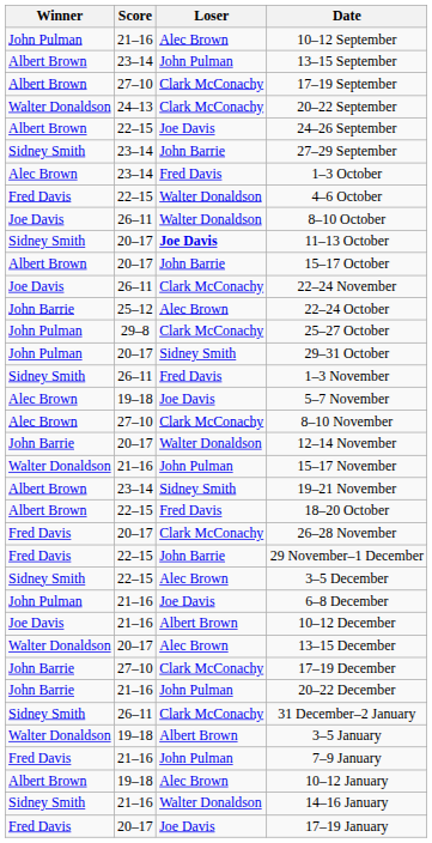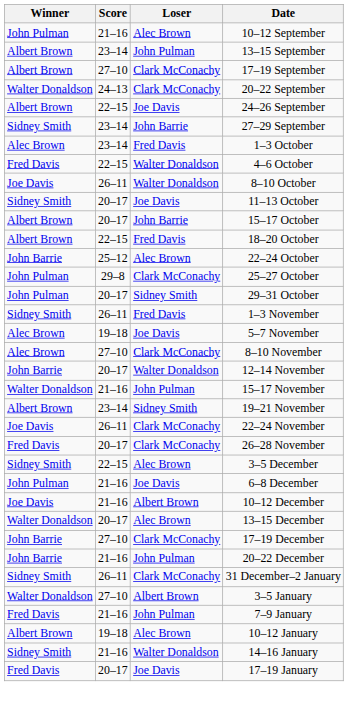11–13 October | Loser: bold -> normal
rows swapped: 18–20 October <-> 22–24 November
- row: Fred Davis | 22–15 | John Barrie | 29 November–1 December
3–5 January | Score: 19–18 -> 27–10
